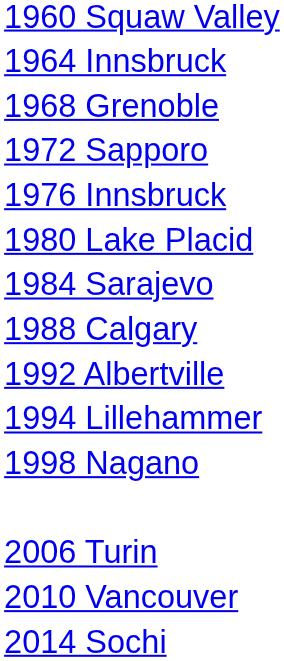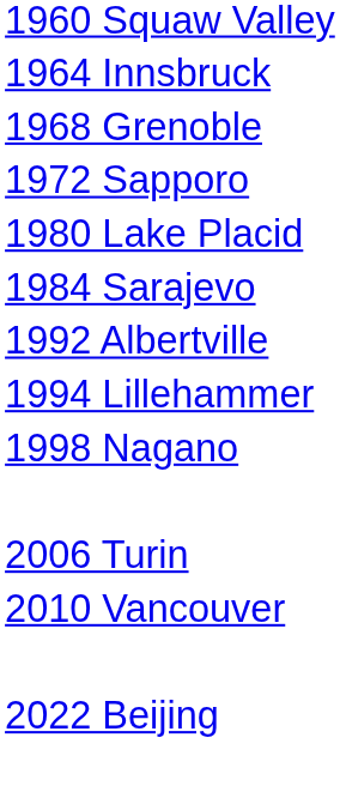- row: 1976 Innsbruck
- row: 1988 Calgary
- row: 2014 Sochi
+ row: 2022 Beijing
